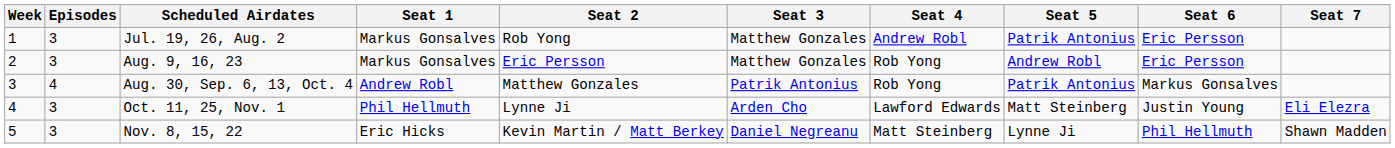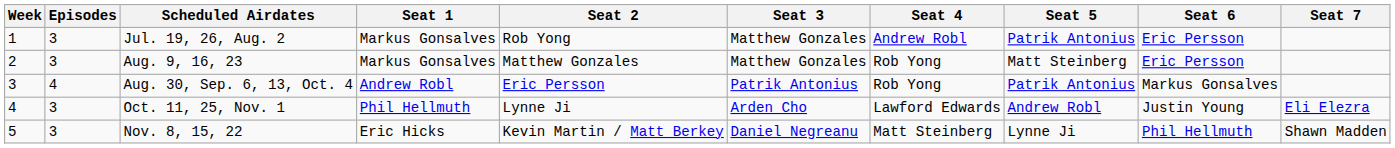Aug. 9, 16, 23 | Seat 2: Eric Persson -> Matthew Gonzales
Aug. 9, 16, 23 | Seat 5: Andrew Robl -> Matt Steinberg
Aug. 30, Sep. 6, 13, Oct. 4 | Seat 2: Matthew Gonzales -> Eric Persson
Oct. 11, 25, Nov. 1 | Seat 5: Matt Steinberg -> Andrew Robl
